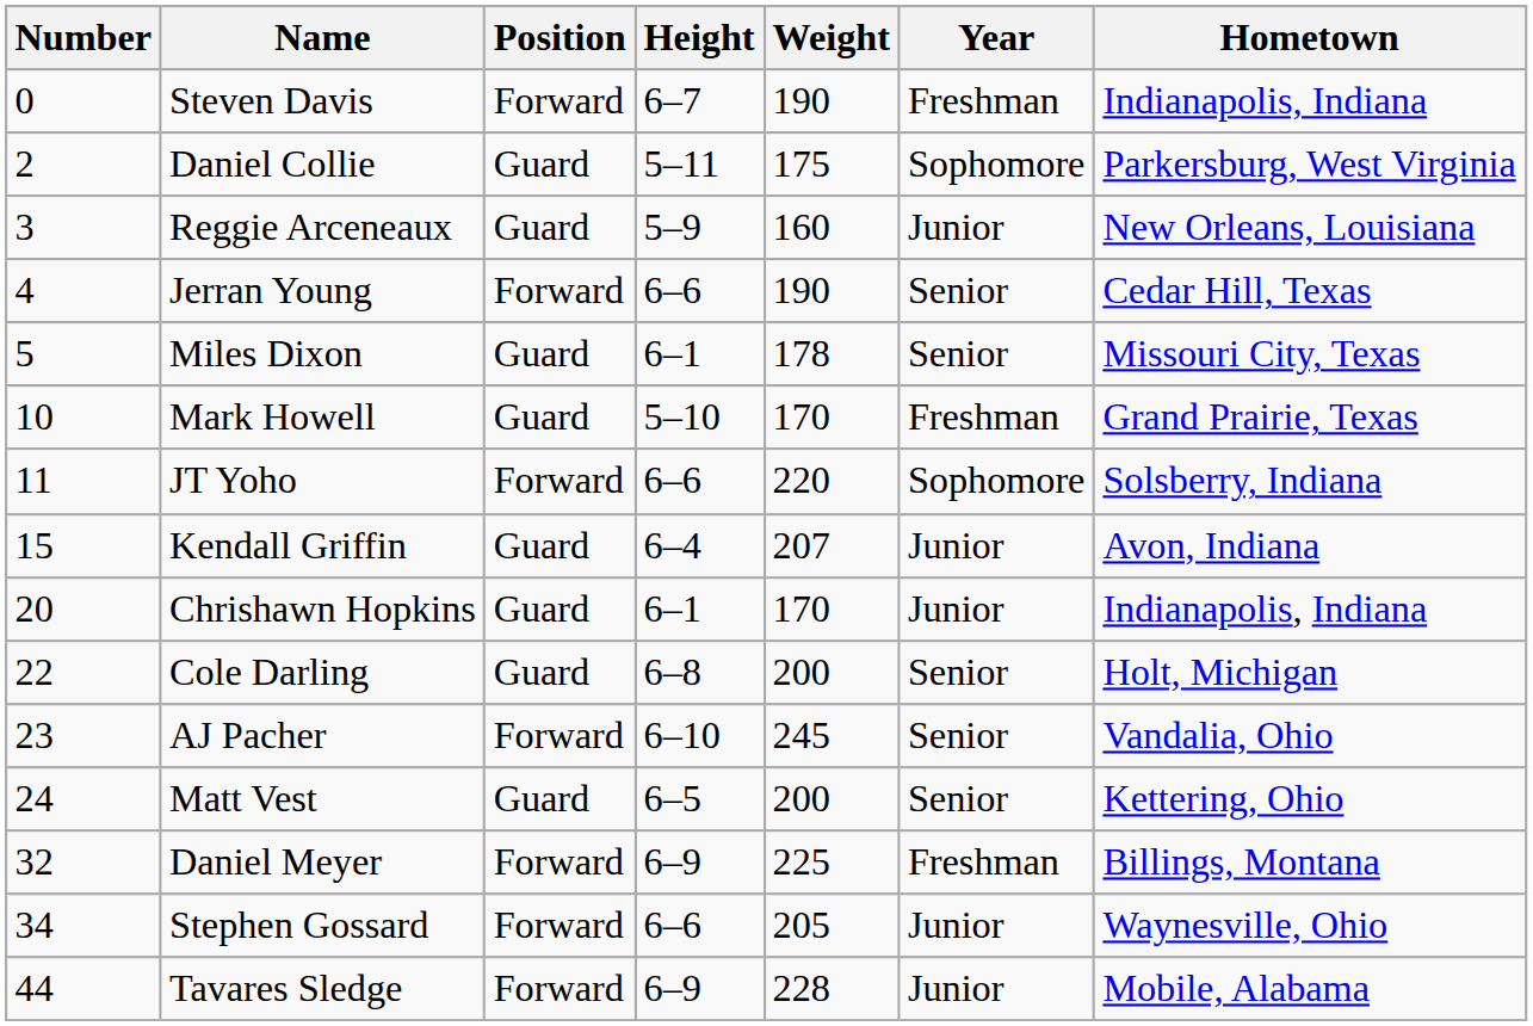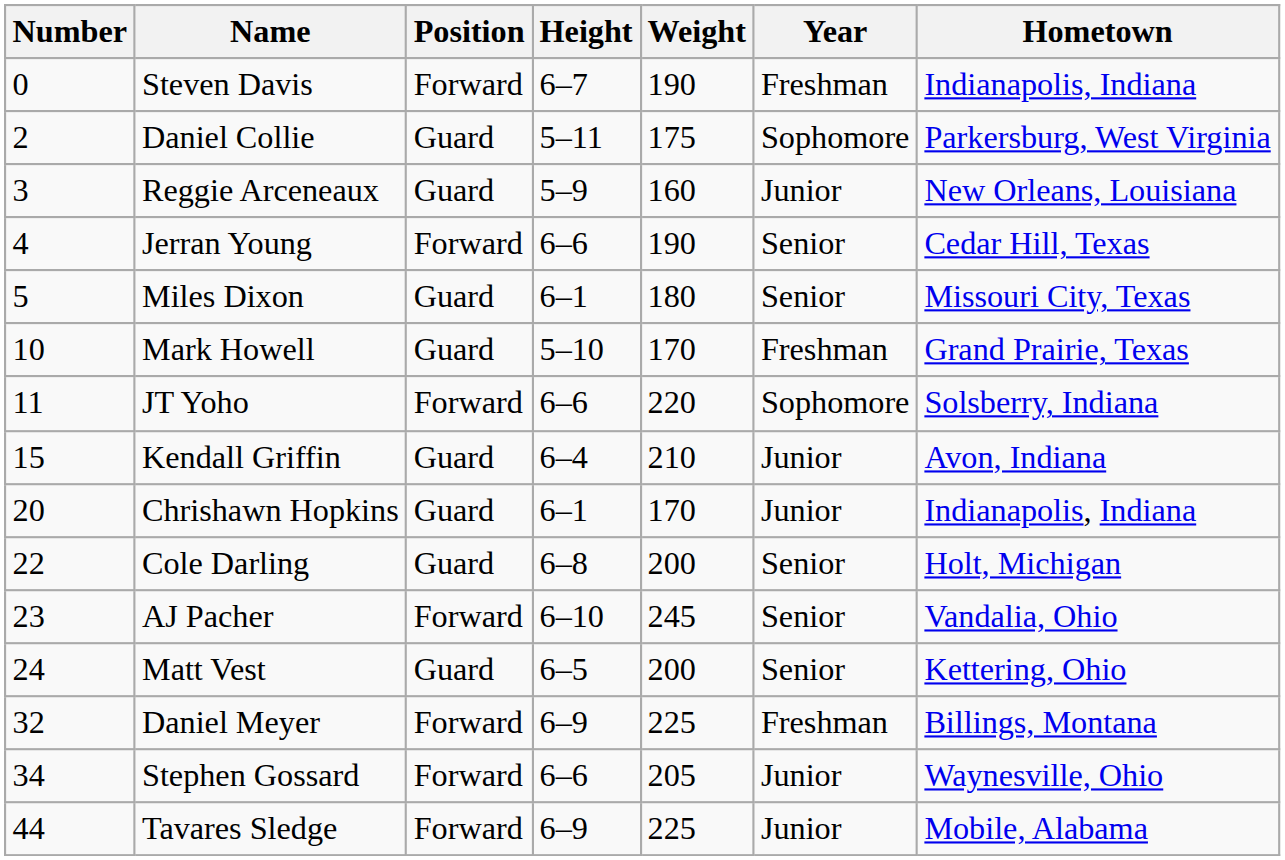Miles Dixon | Weight: 178 -> 180
Kendall Griffin | Weight: 207 -> 210
Tavares Sledge | Weight: 228 -> 225
